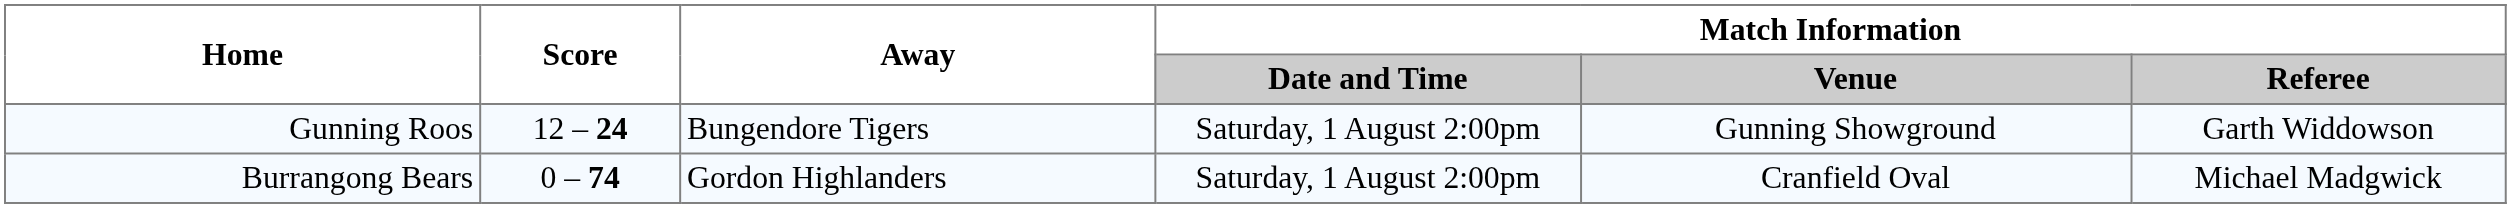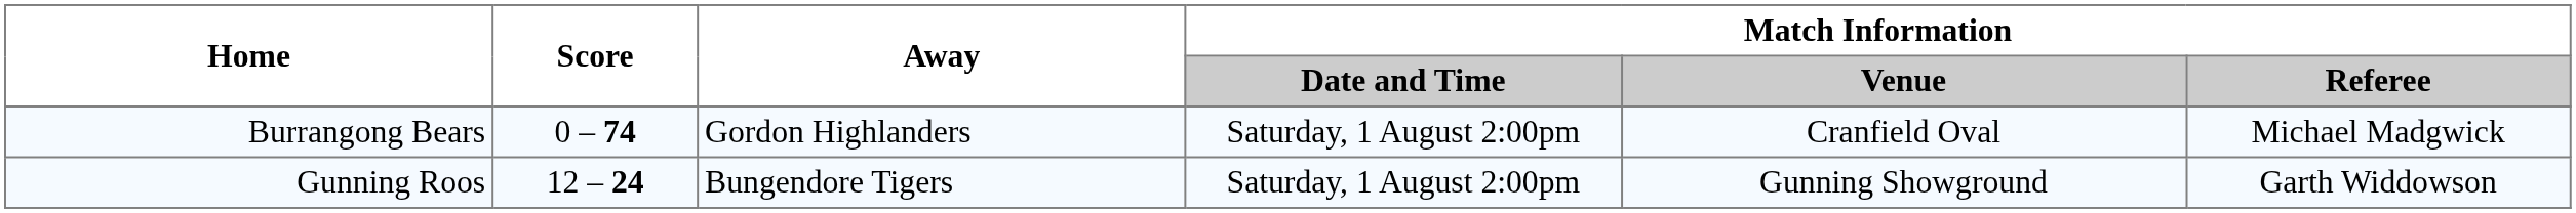rows swapped: Burrangong Bears <-> Gunning Roos
